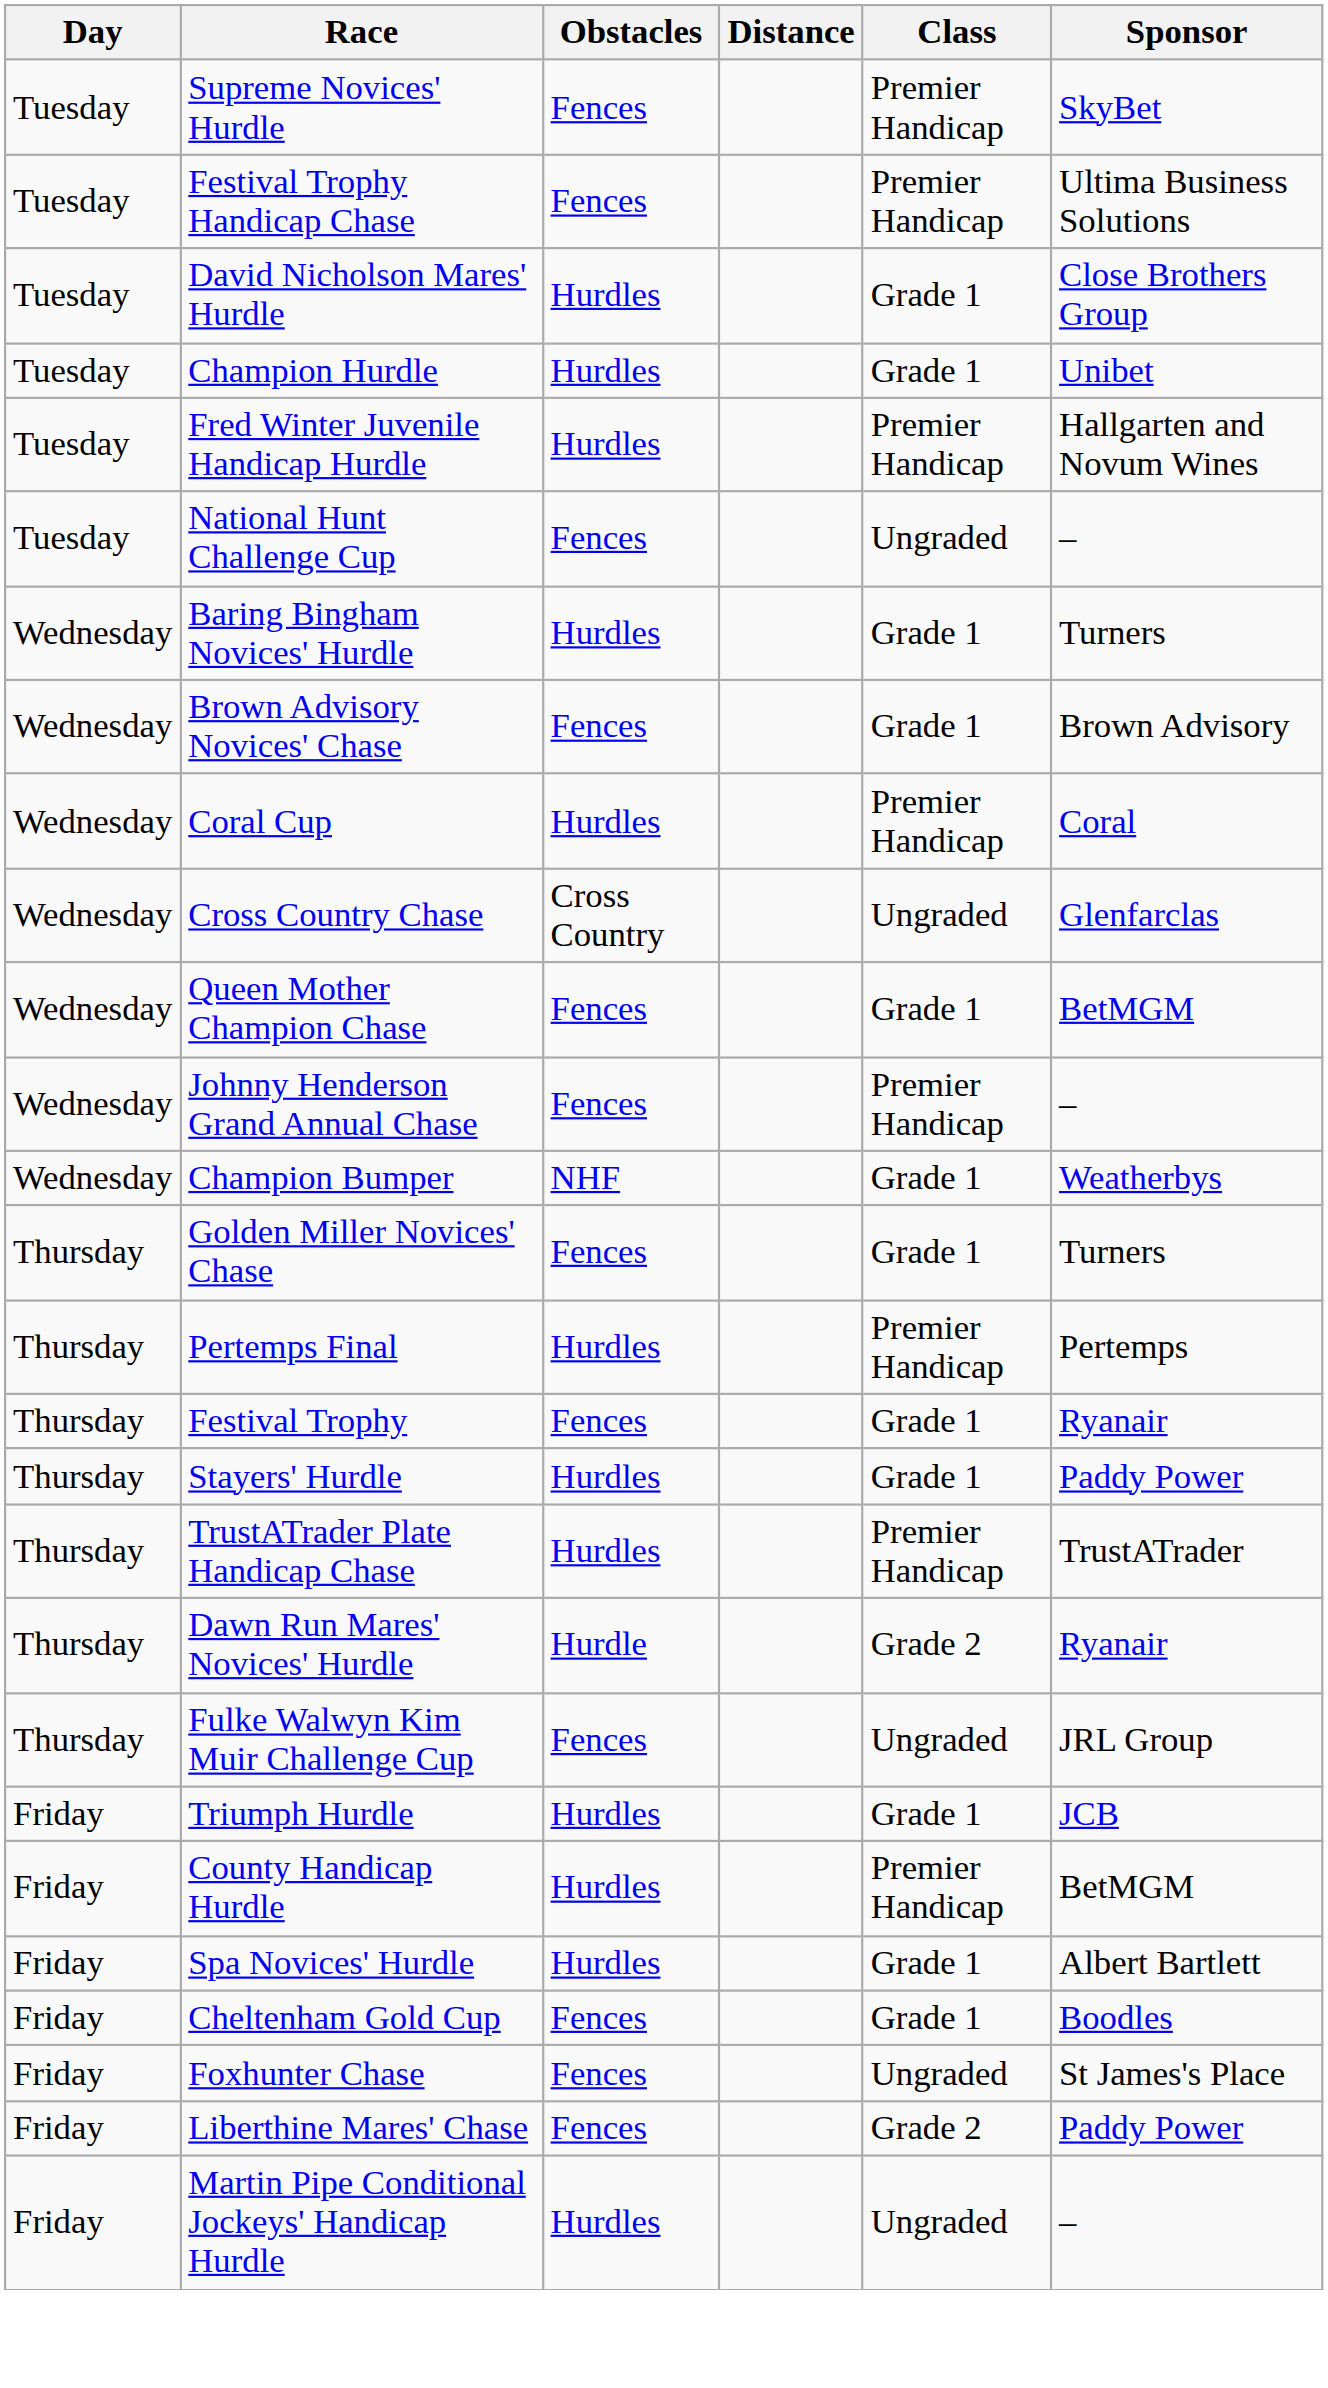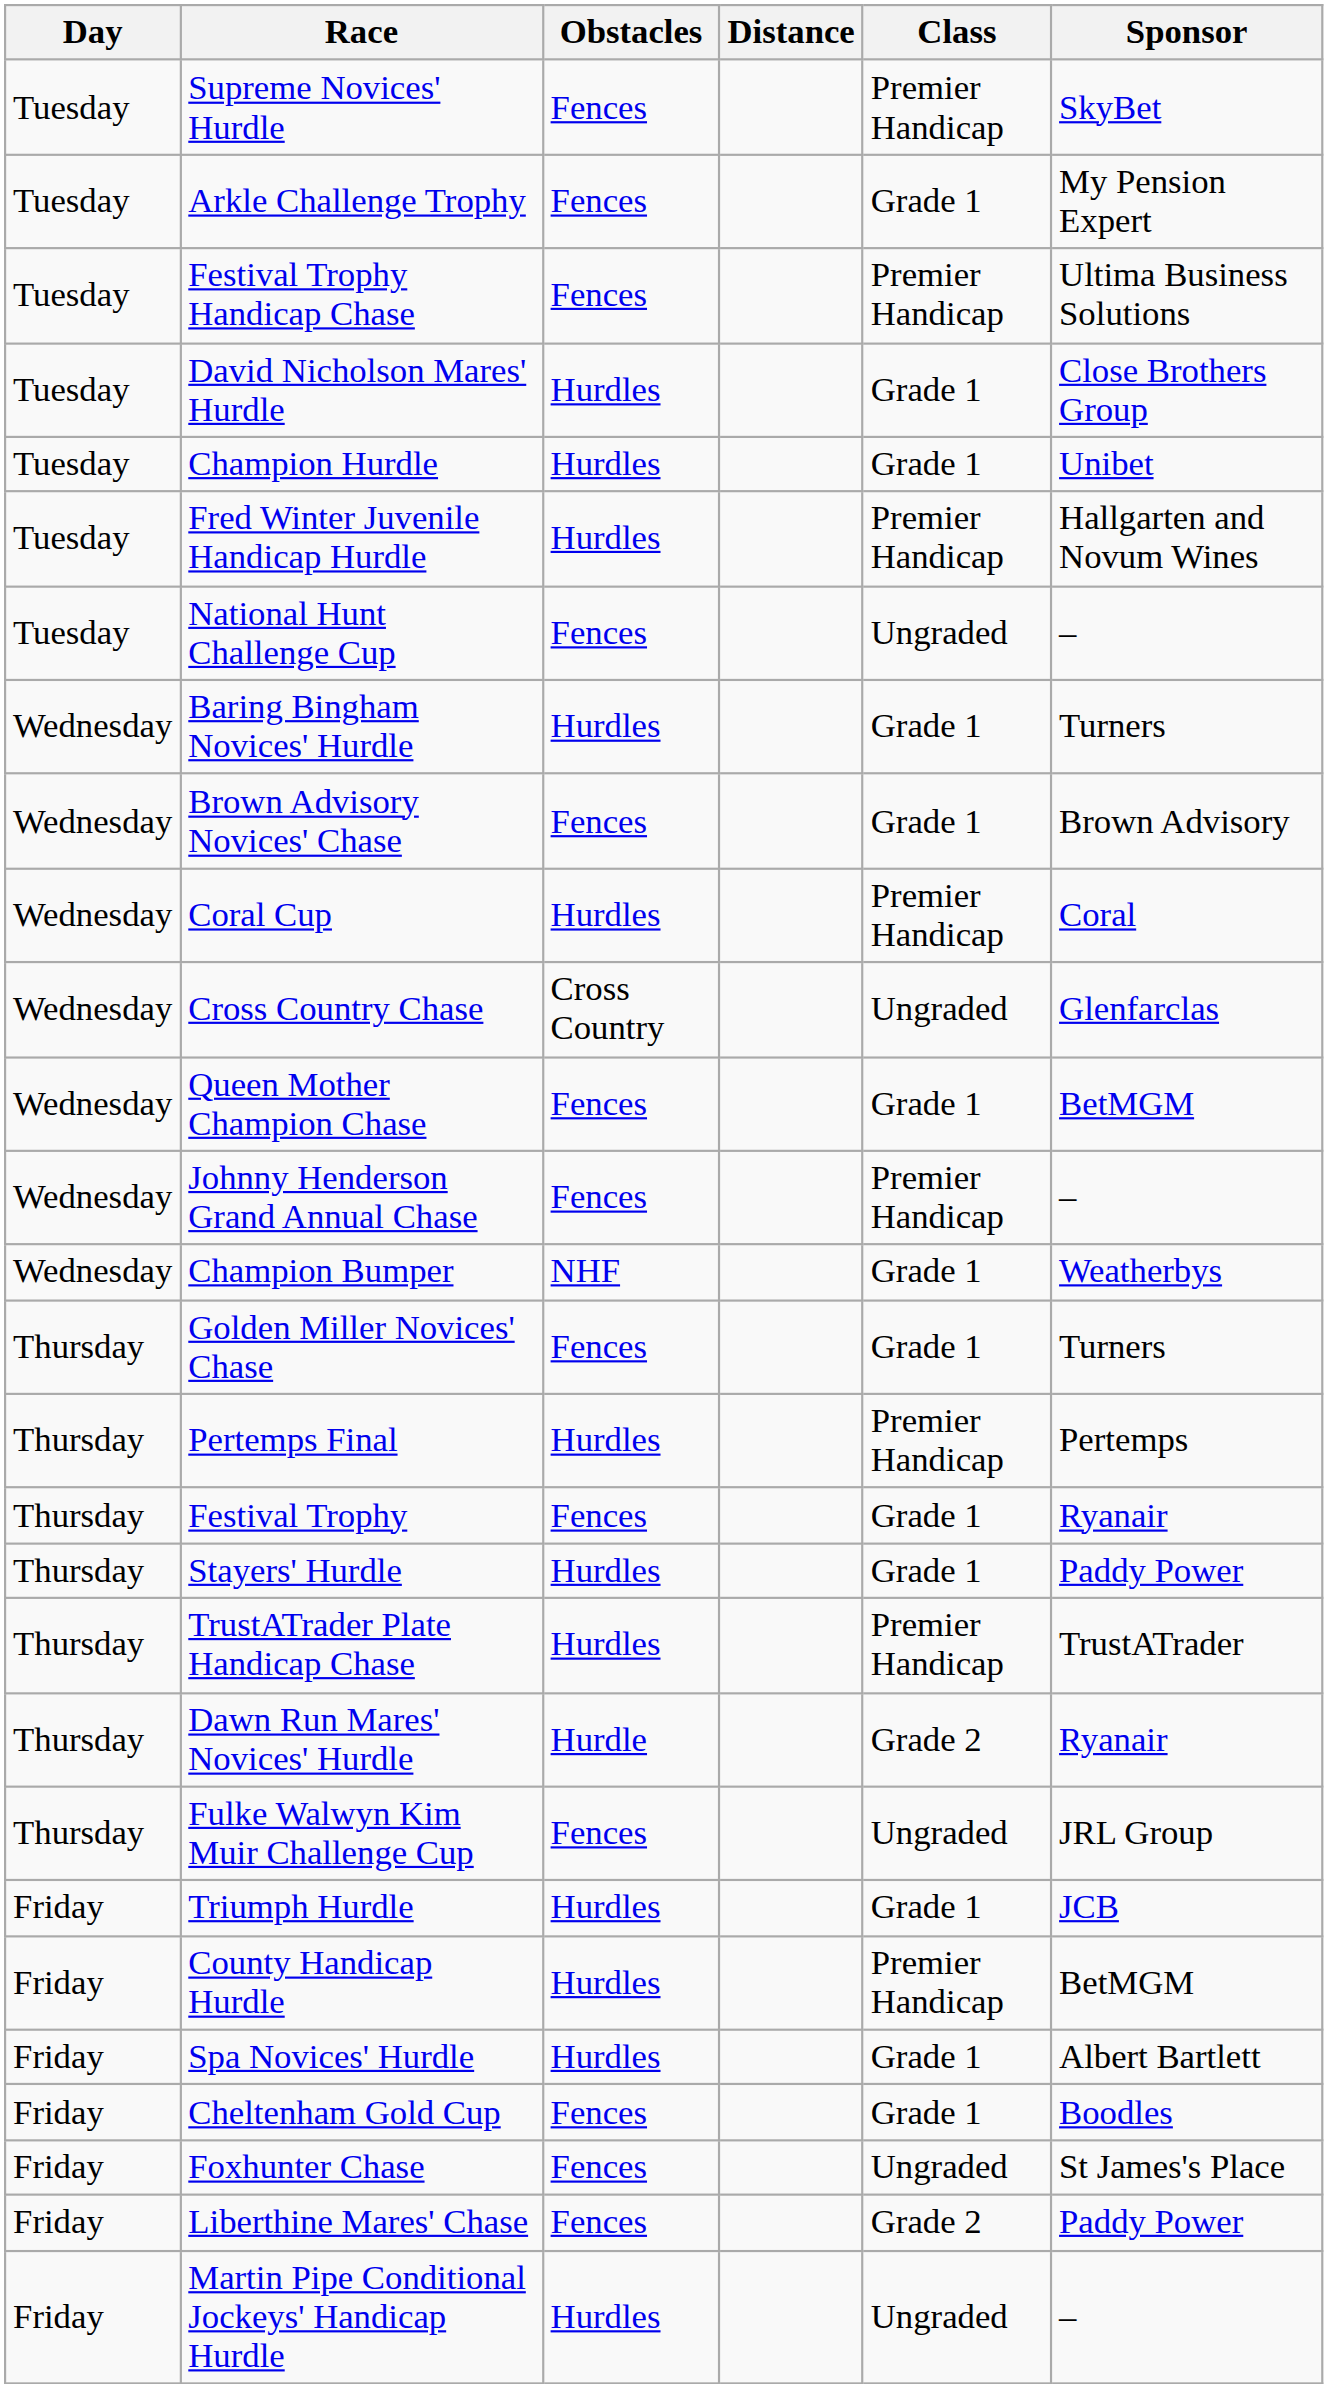+ row: Tuesday | Arkle Challenge Trophy | Fences | Grade 1 | My Pension Expert
